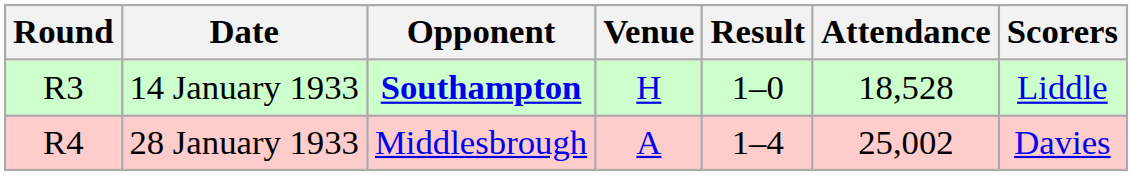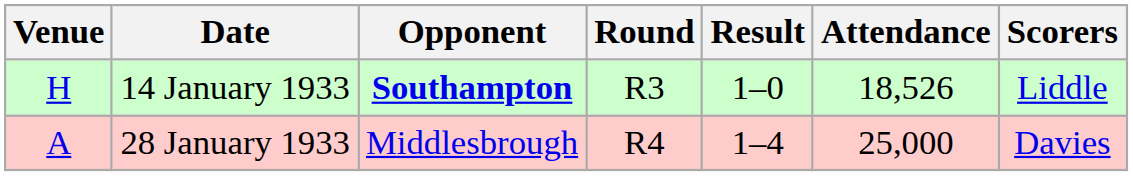columns swapped: Round <-> Venue
14 January 1933 | Attendance: 18,528 -> 18,526
28 January 1933 | Attendance: 25,002 -> 25,000
